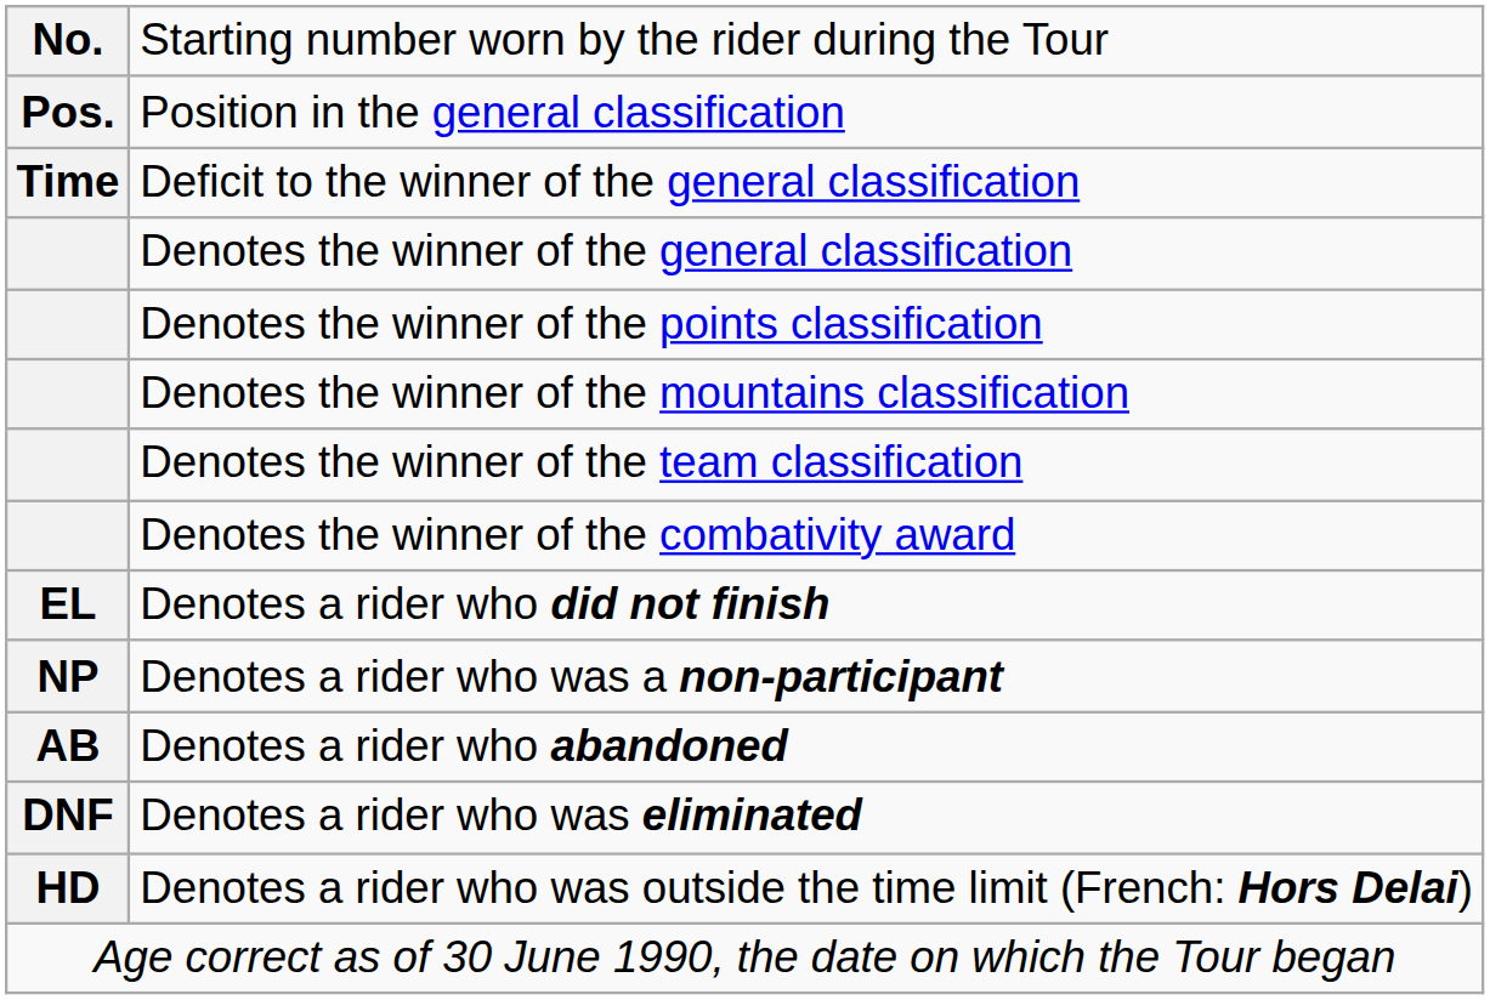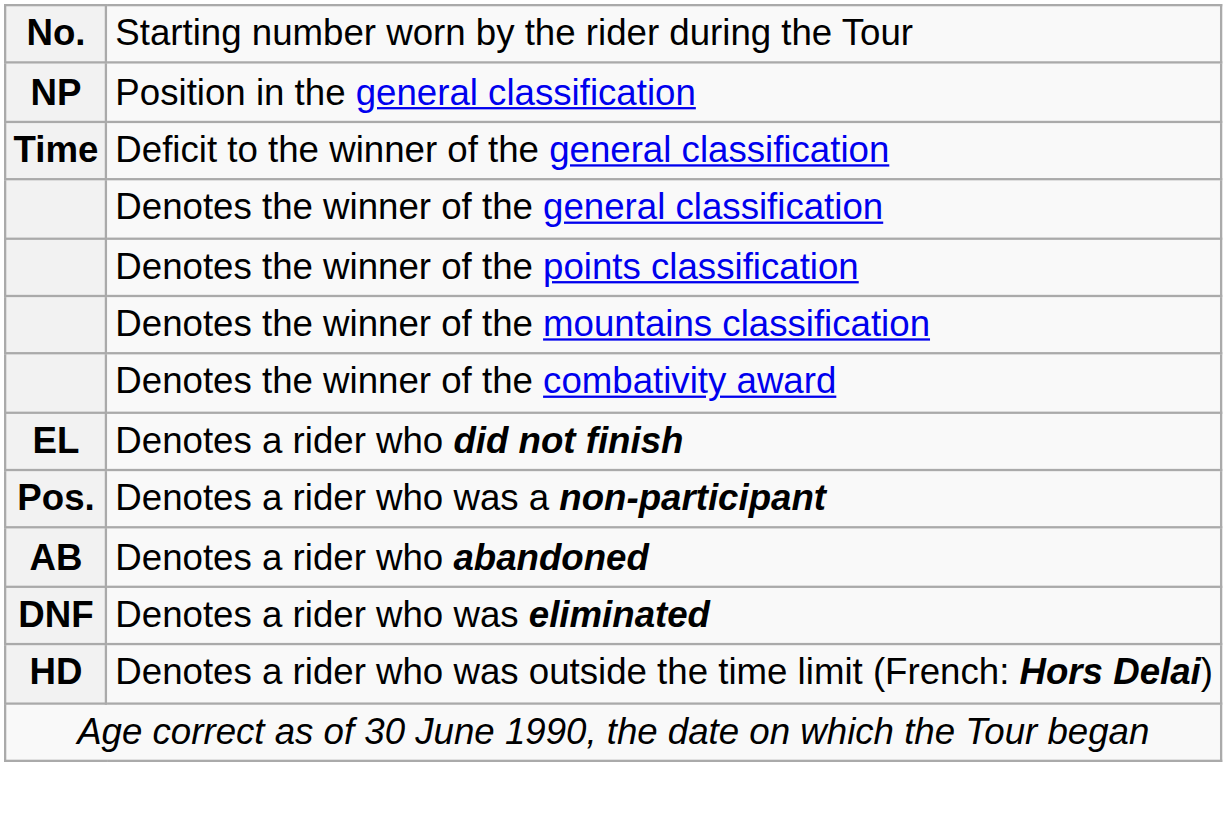Position in the general classification | column 1: Pos. -> NP
- row: Denotes the winner of the team classification
Denotes a rider who was a non-participant | column 1: NP -> Pos.
